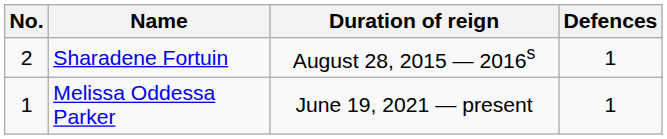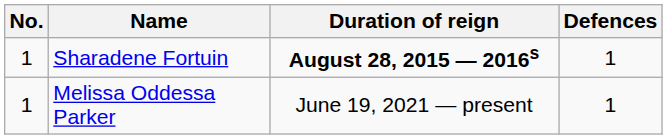Sharadene Fortuin | No.: 2 -> 1
Sharadene Fortuin | Duration of reign: normal -> bold
